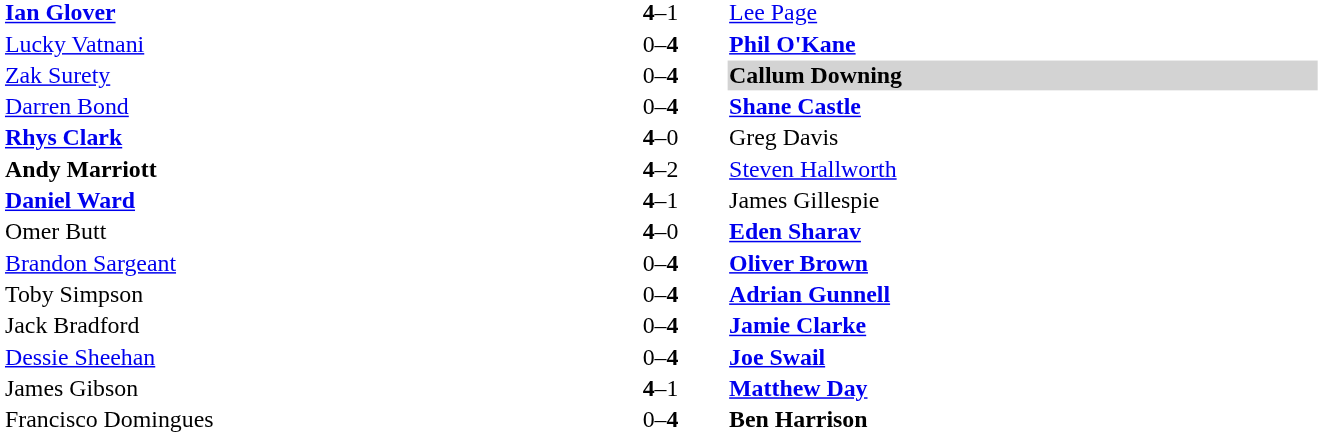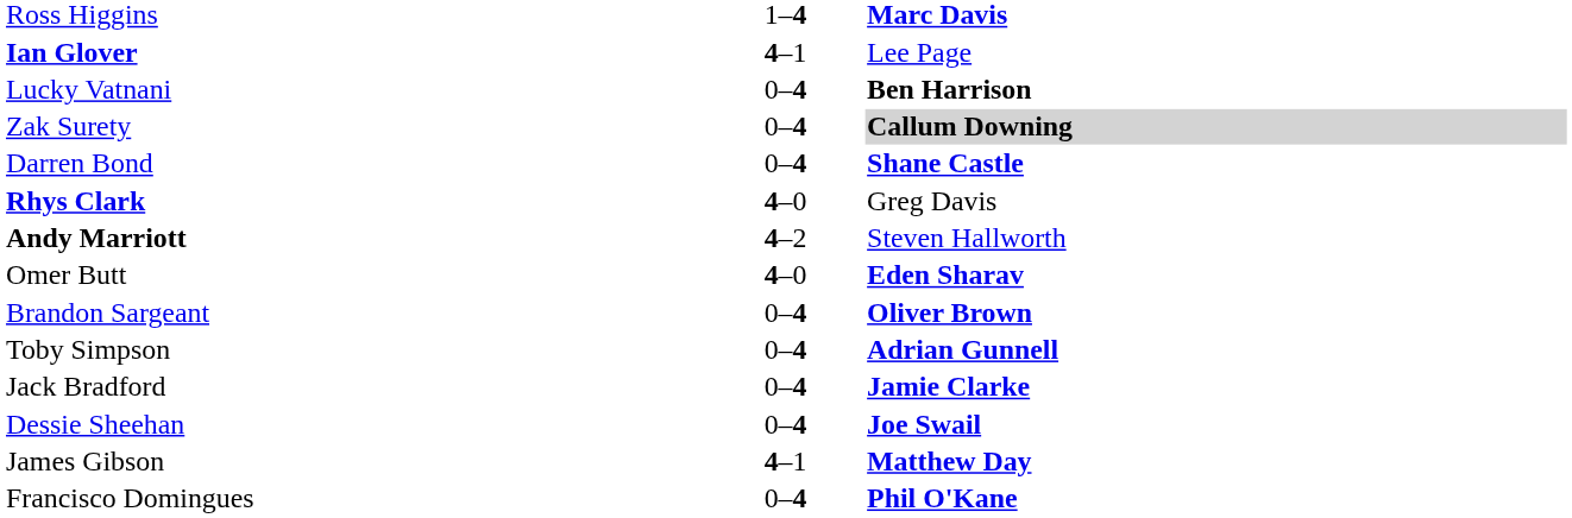+ row: Ross Higgins | 1–4 | Marc Davis
Lucky Vatnani | column 3: Phil O'Kane -> Ben Harrison
- row: Daniel Ward | 4–1 | James Gillespie
Francisco Domingues | column 3: Ben Harrison -> Phil O'Kane
